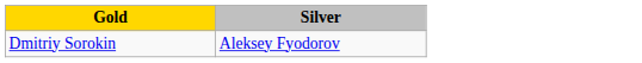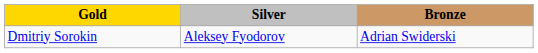+ column: Bronze | Adrian Swiderski
